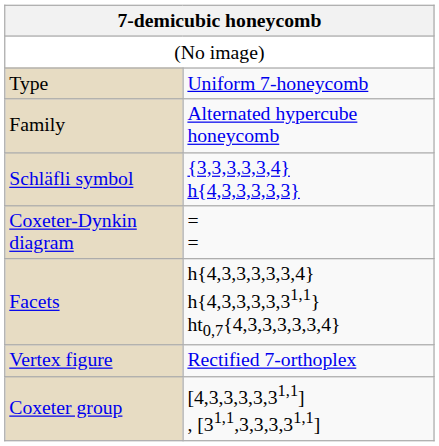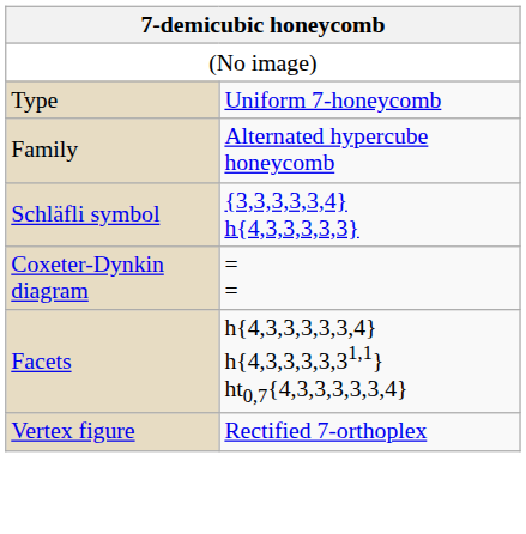- row: Coxeter group | [4,3,3,3,3,31,1] , [31,1,3,3,3,31,1]
